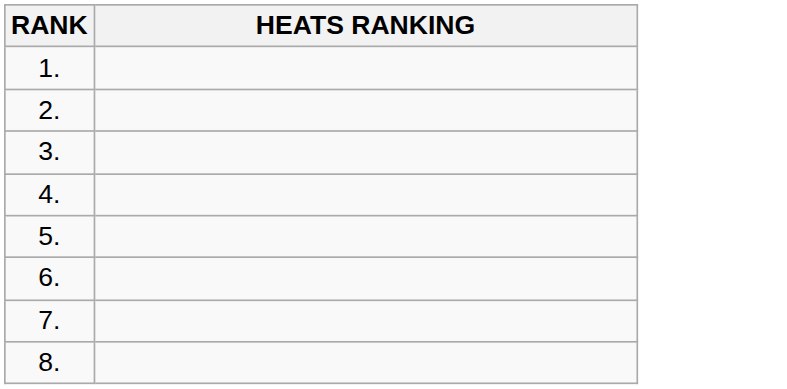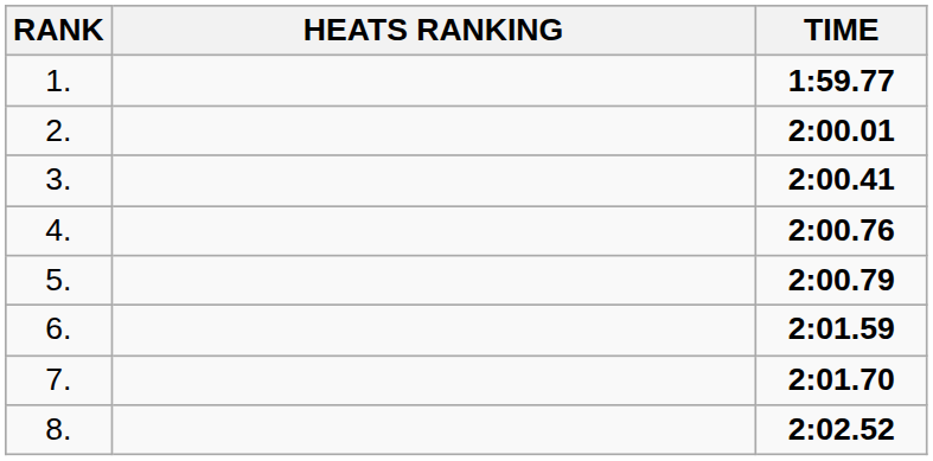+ column: TIME | 1:59.77 | 2:00.01 | 2:00.41 | 2:00.76 | 2:00.79 | 2:01.59 | 2:01.70 | 2:02.52
